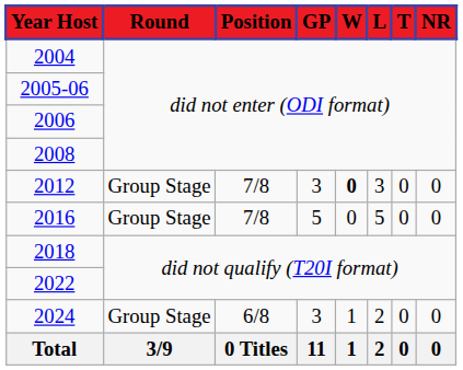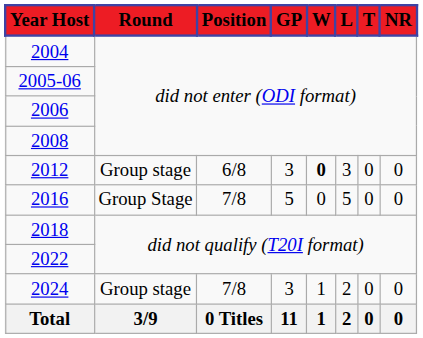2012 | Round: Group Stage -> Group stage
2012 | Position: 7/8 -> 6/8
2024 | Round: Group Stage -> Group stage
2024 | Position: 6/8 -> 7/8
